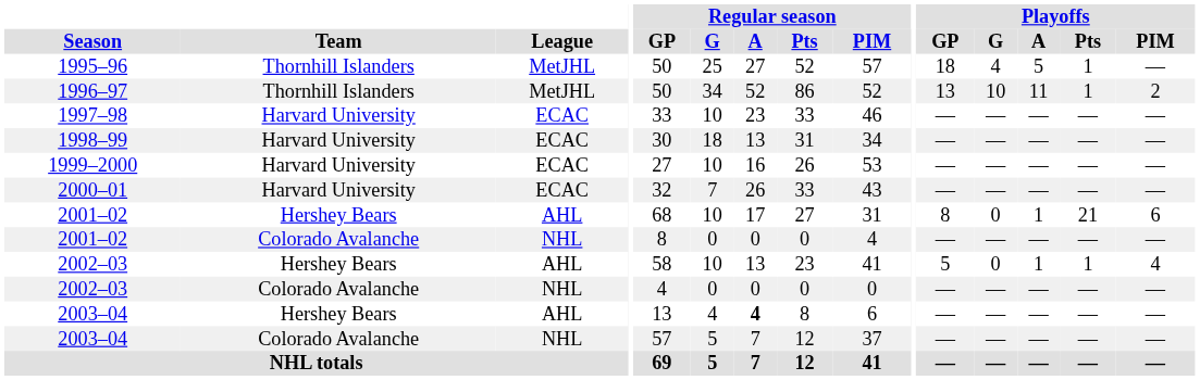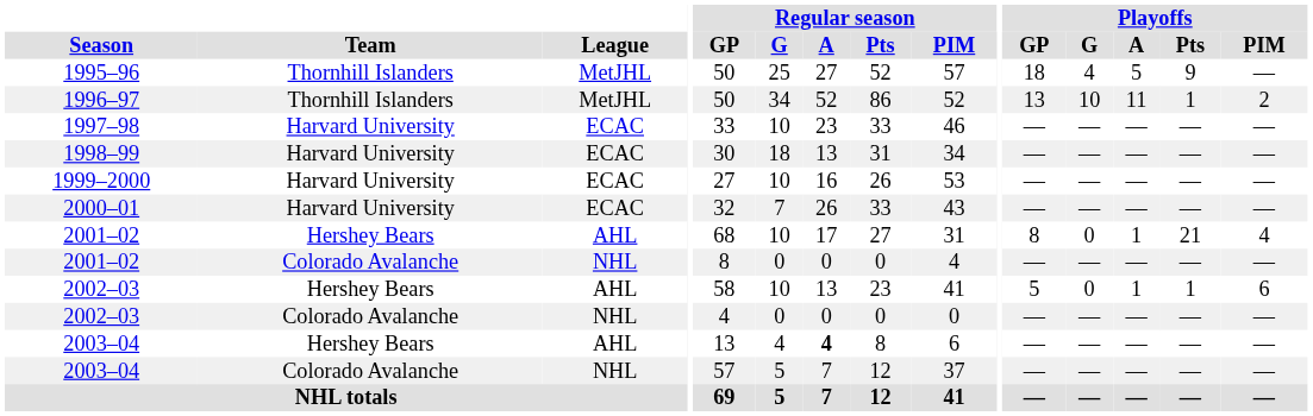1995–96 | Playoffs / Pts: 1 -> 9
2001–02 / Hershey Bears | Playoffs / PIM: 6 -> 4
2002–03 / Hershey Bears | Playoffs / PIM: 4 -> 6
